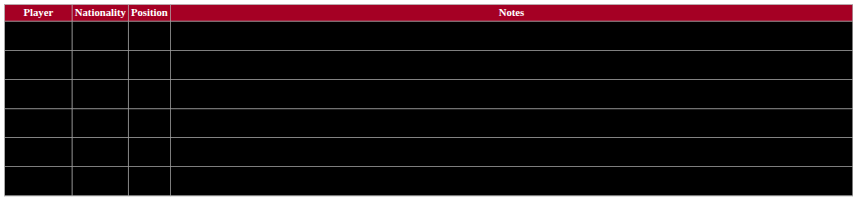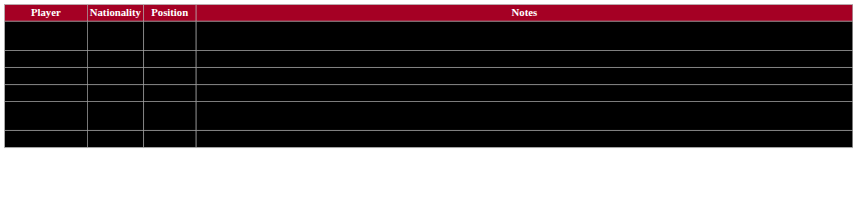Laura Bellamy | Position: Forward -> Goaltender
Margaret Chute, | Position: Forward -> Defense
- row: Hilary Hayssen, | Defense | Member of the hockey state championship team in 2007 and 2009 and the lacrosse state championship team in 2008, played high school hockey at The Blake School with Harvard teammates Katharine and Margaret Chute
Josephine Pucci, | Position: Forward -> Defense
+ row: Kelsey Romatoski, | Defense | Minnesota Ms. Hockey top five finalist in 2009 led team to state hockey championship and was a member of the all-tournament team in 2005
